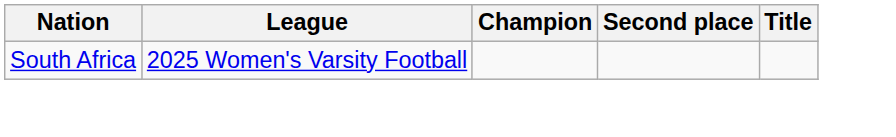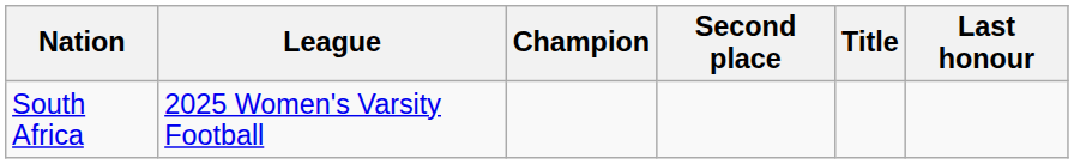+ column: Last honour
